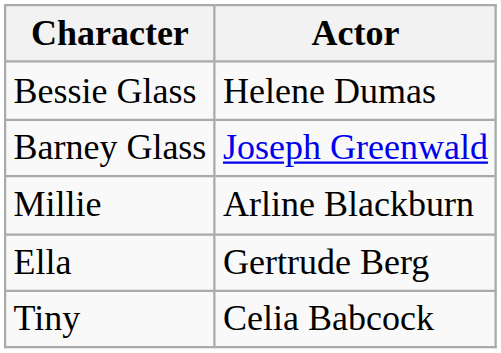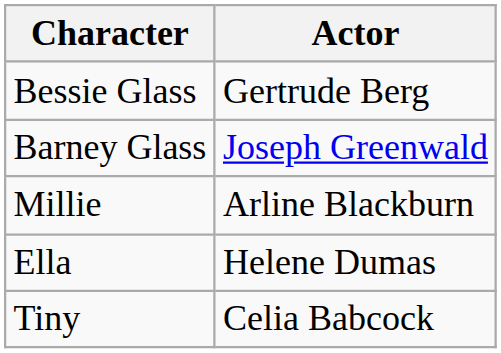Bessie Glass | Actor: Helene Dumas -> Gertrude Berg
Ella | Actor: Gertrude Berg -> Helene Dumas
